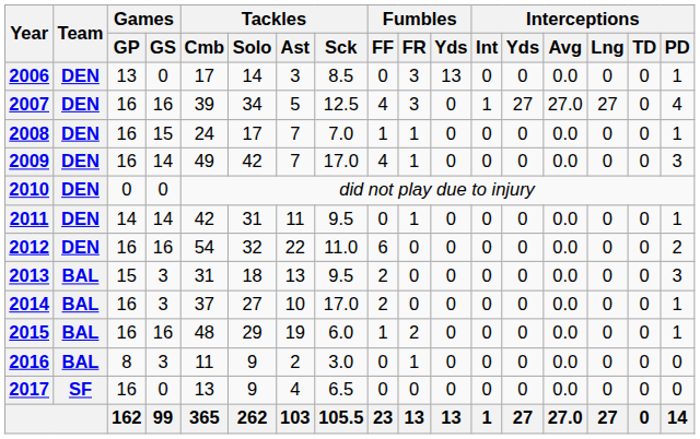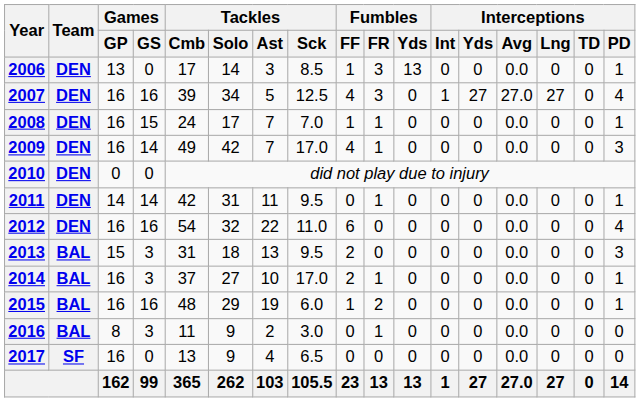2006 | Fumbles / FF: 0 -> 1
2012 | Interceptions / PD: 2 -> 4
2014 | Fumbles / FR: 0 -> 1
